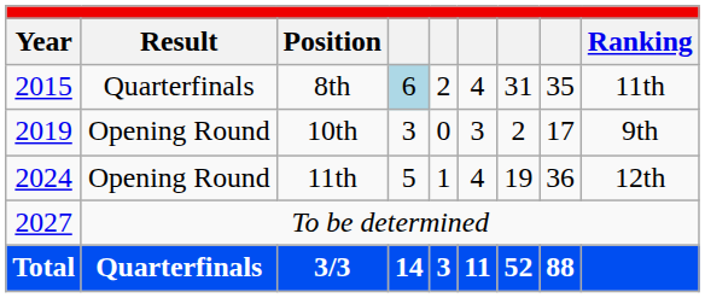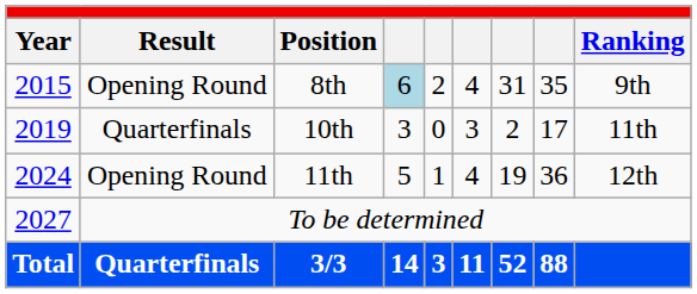8th | Result: Quarterfinals -> Opening Round
8th | Ranking: 11th -> 9th
10th | Result: Opening Round -> Quarterfinals
10th | Ranking: 9th -> 11th
